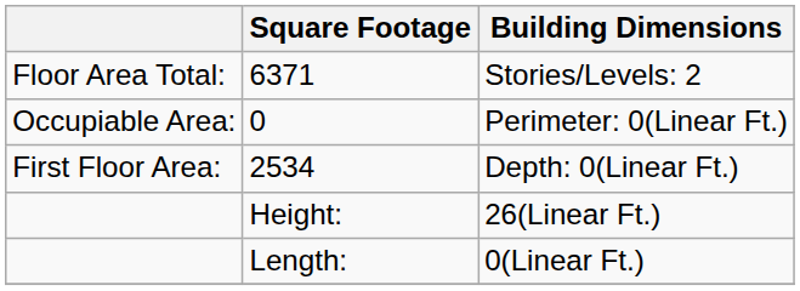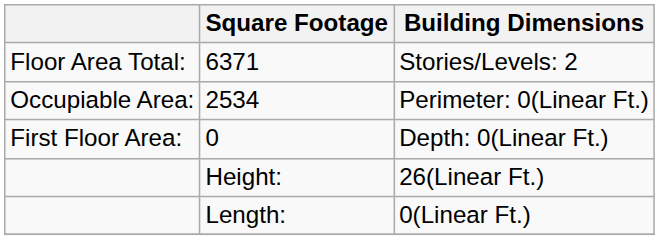Perimeter: 0(Linear Ft.) | Square Footage: 0 -> 2534
Depth: 0(Linear Ft.) | Square Footage: 2534 -> 0
